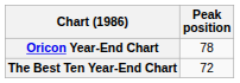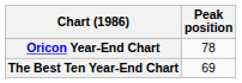The Best Ten Year-End Chart | Peak position: 72 -> 69
